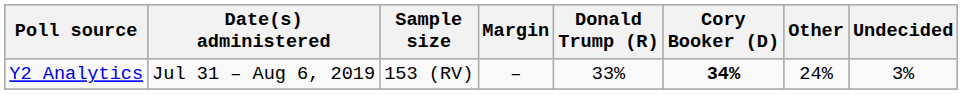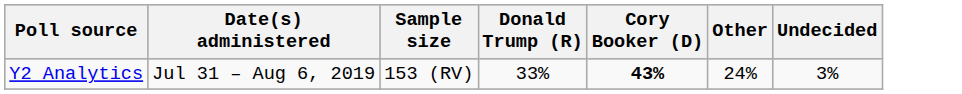- column: Margin | –
Y2 Analytics | Cory Booker (D): 34% -> 43%
